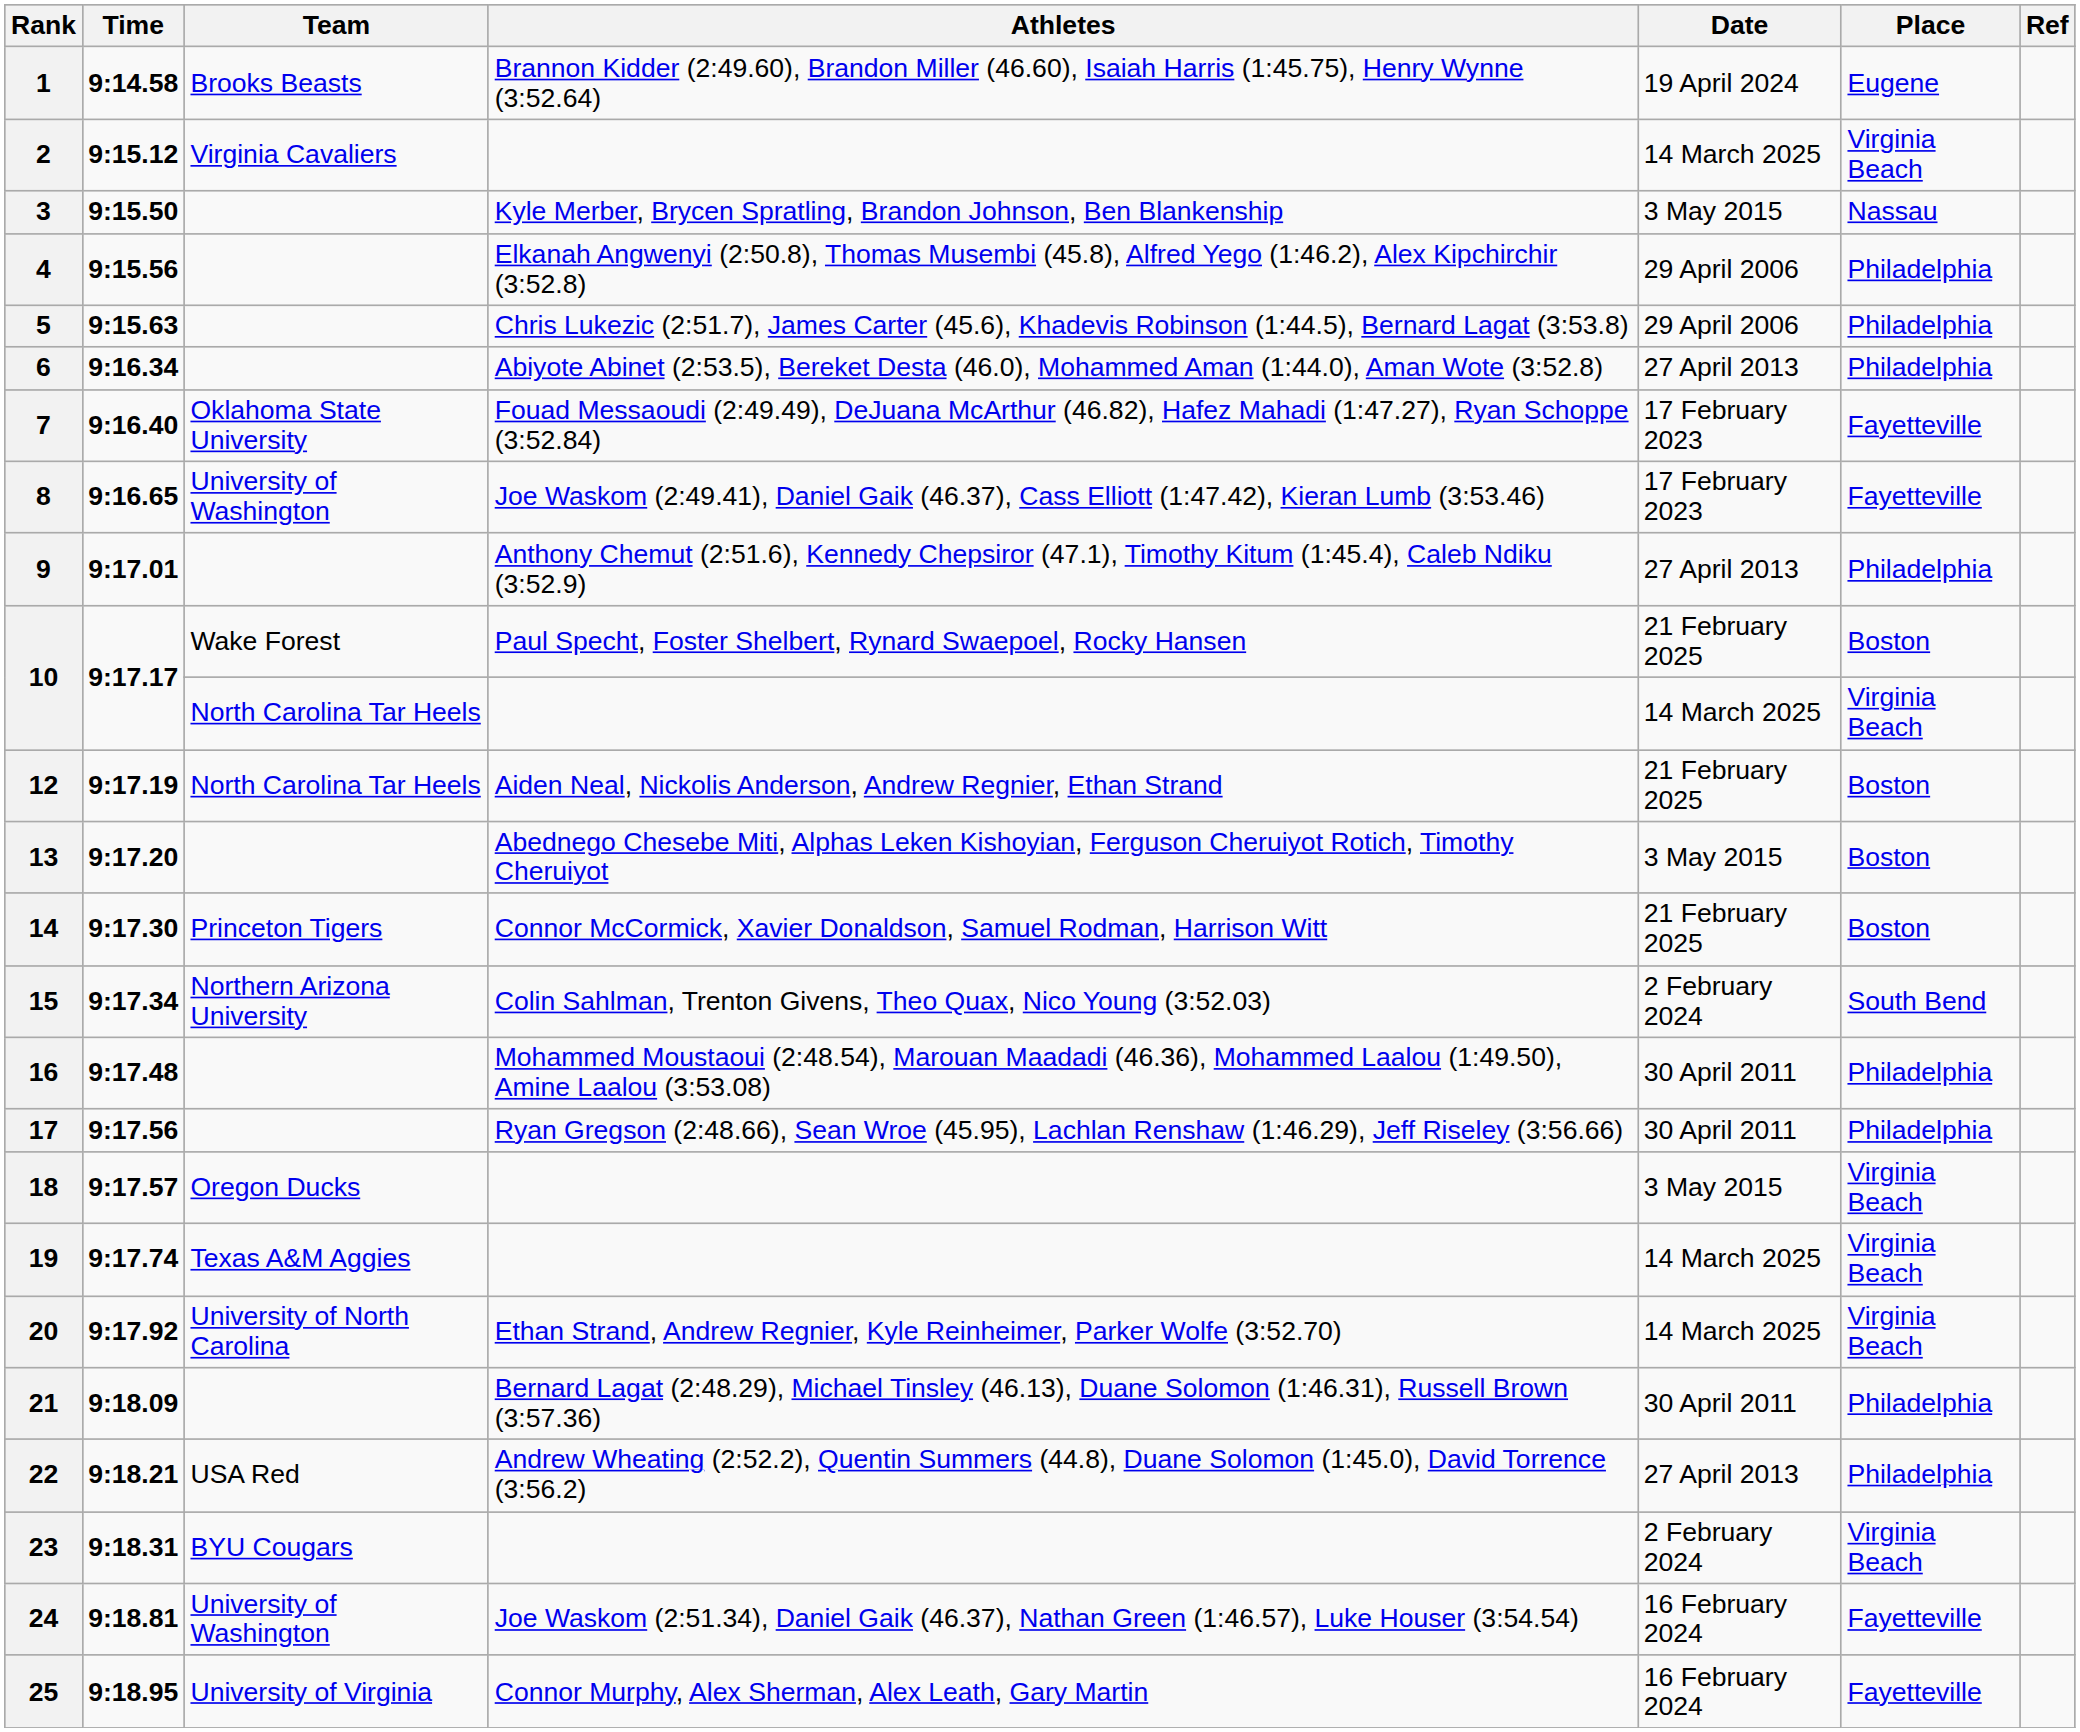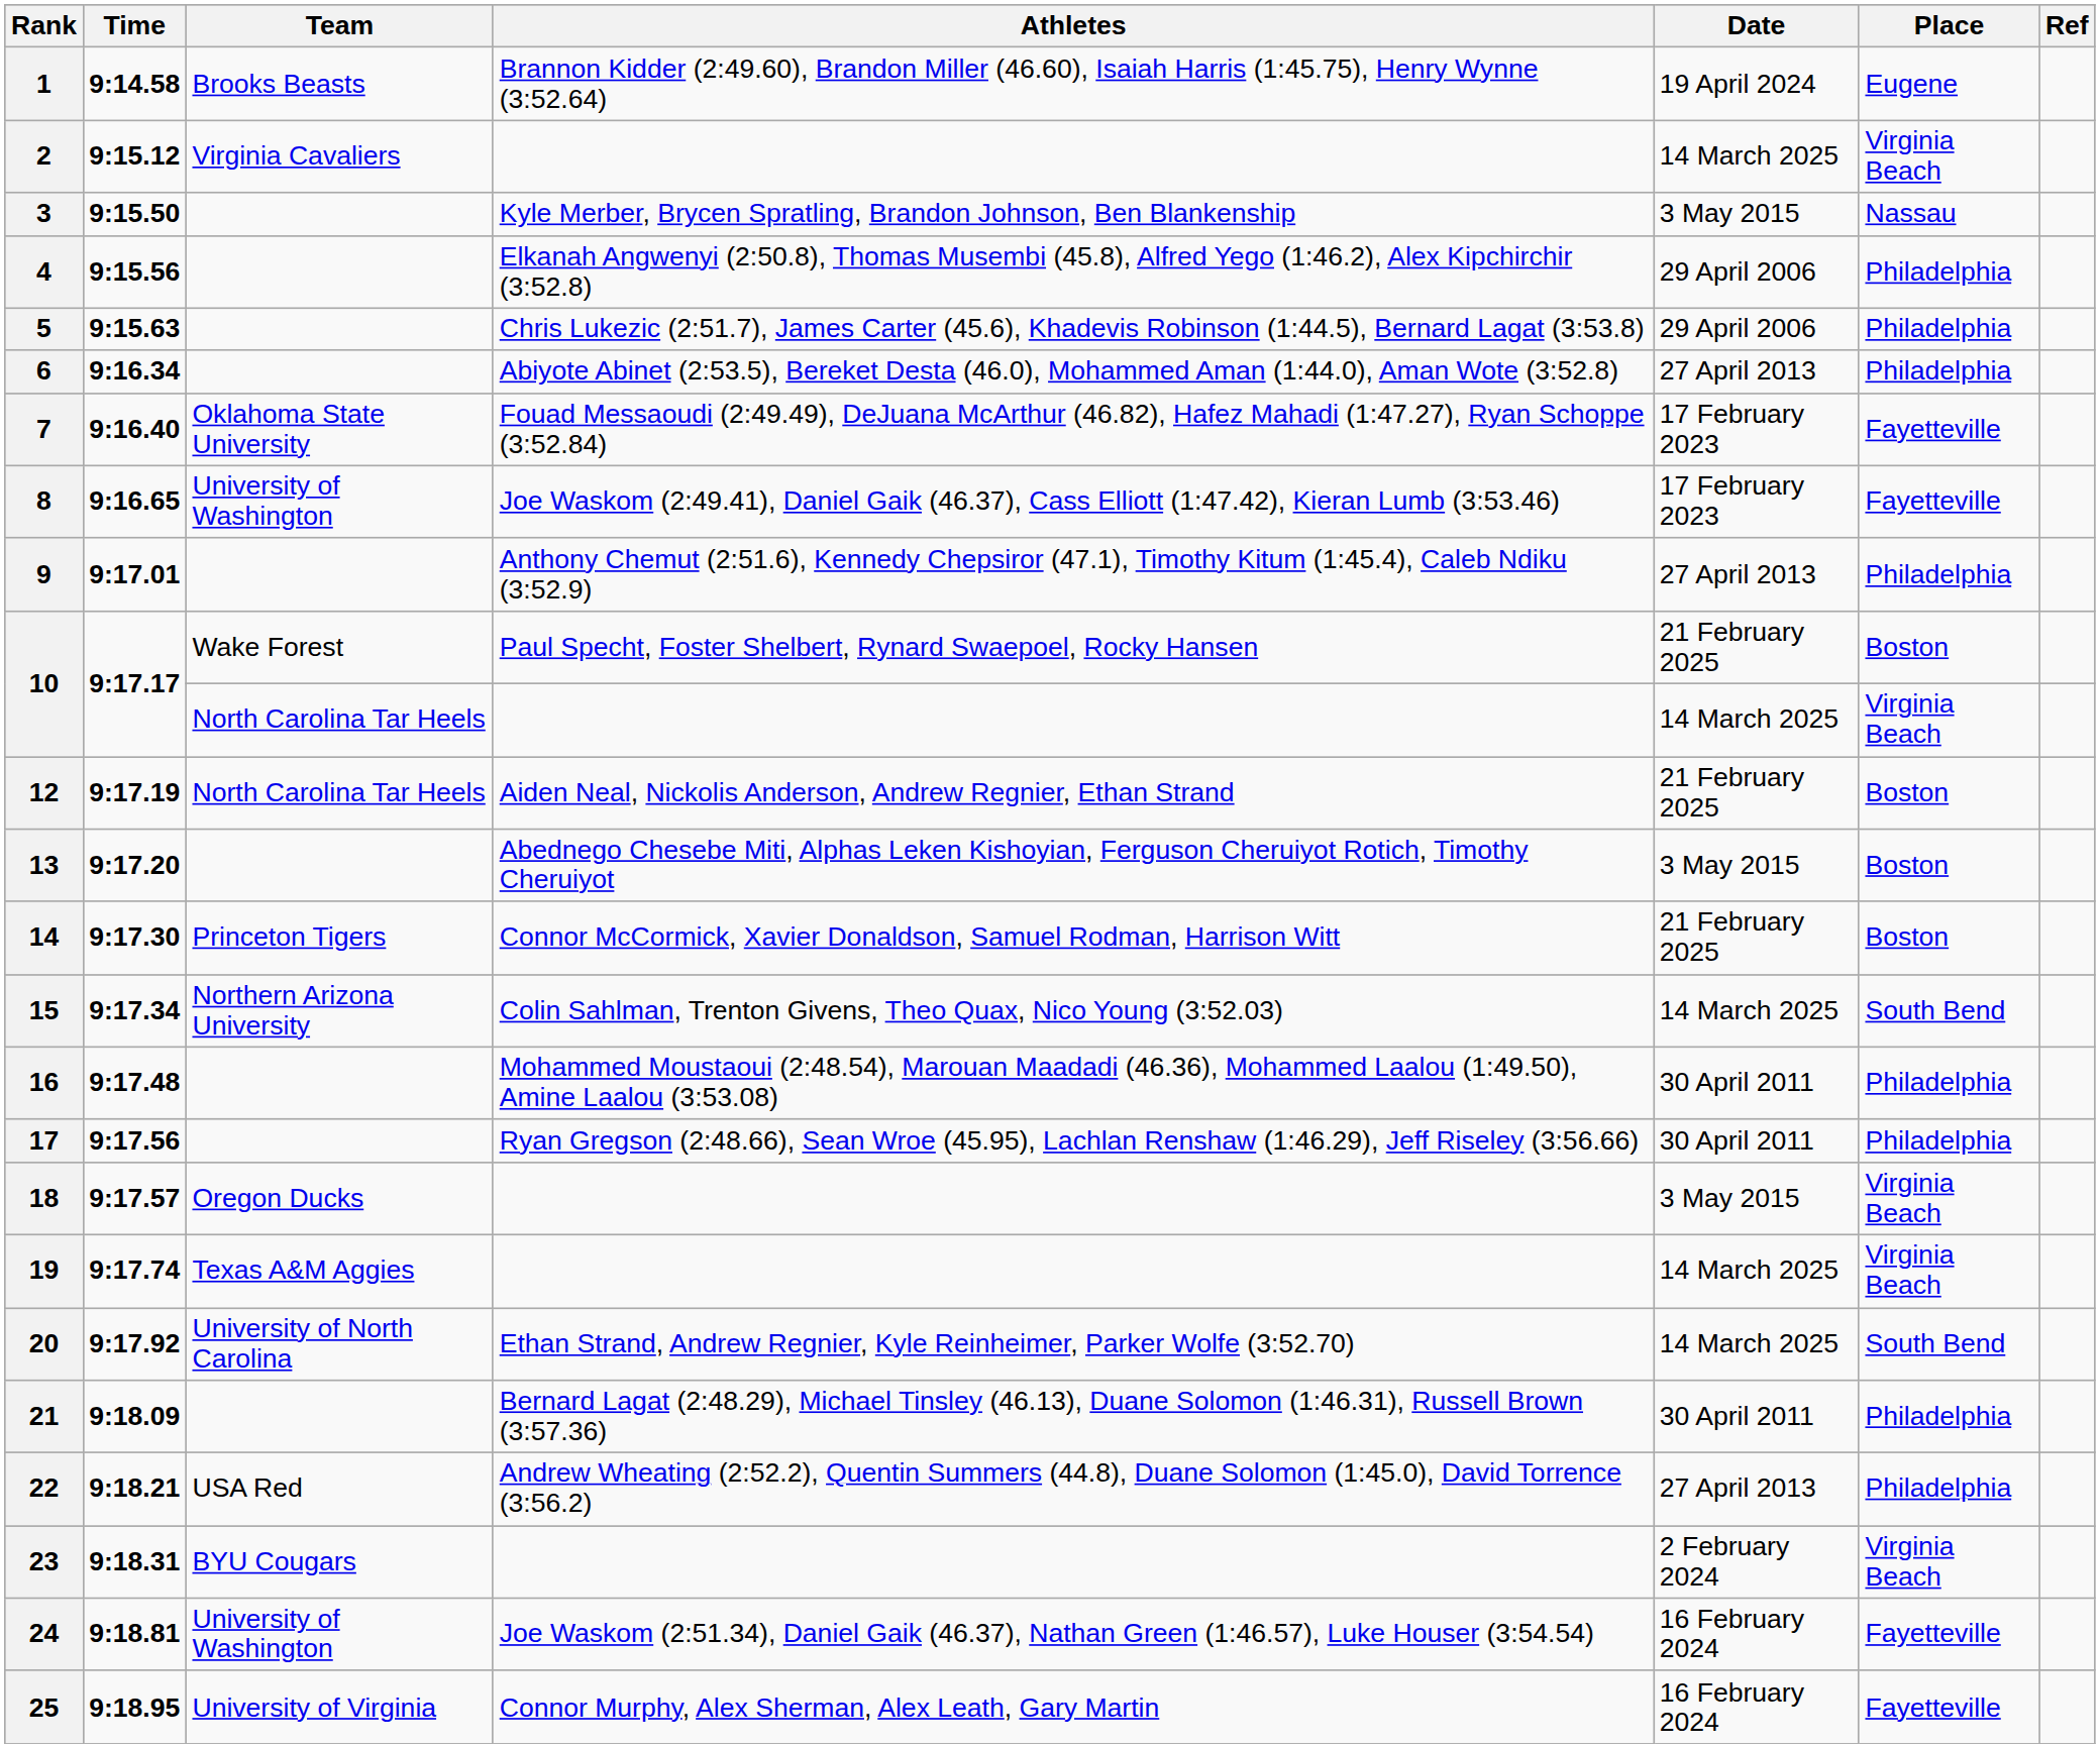15 | Date: 2 February 2024 -> 14 March 2025
20 | Place: Virginia Beach -> South Bend
